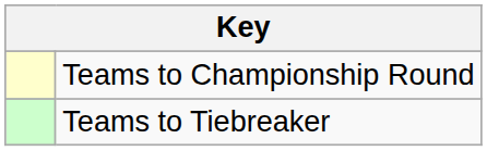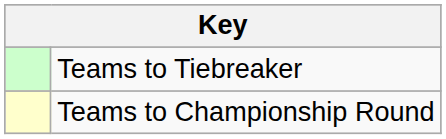rows swapped: Teams to Championship Round <-> Teams to Tiebreaker
